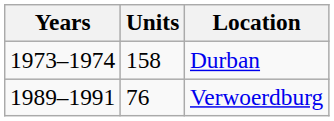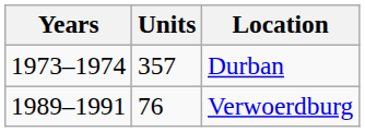Durban | Units: 158 -> 357
